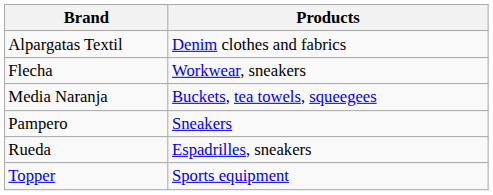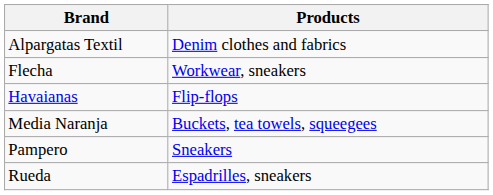+ row: Havaianas | Flip-flops
- row: Topper | Sports equipment
